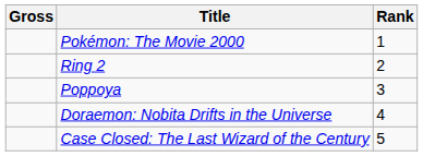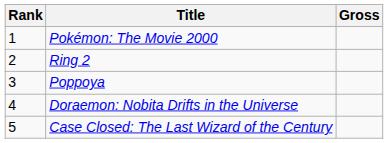columns swapped: Rank <-> Gross
